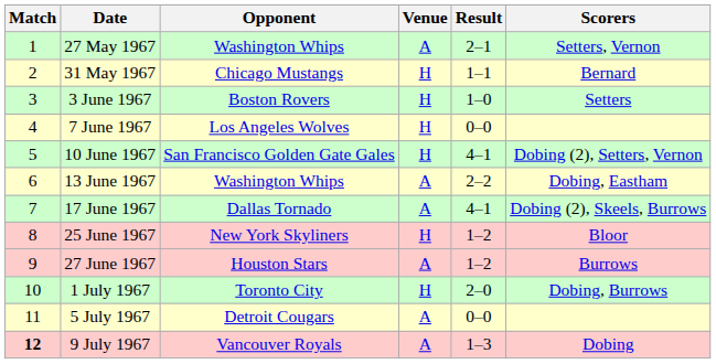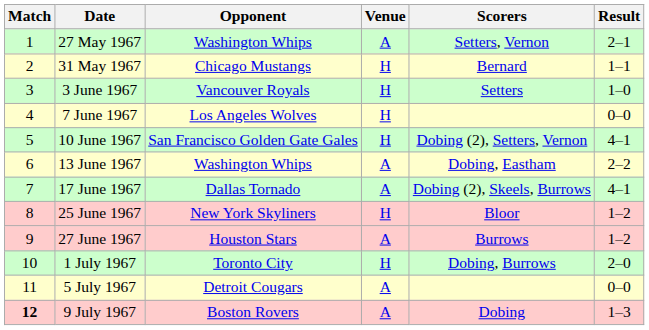columns swapped: Result <-> Scorers
3 June 1967 | Opponent: Boston Rovers -> Vancouver Royals
9 July 1967 | Opponent: Vancouver Royals -> Boston Rovers
